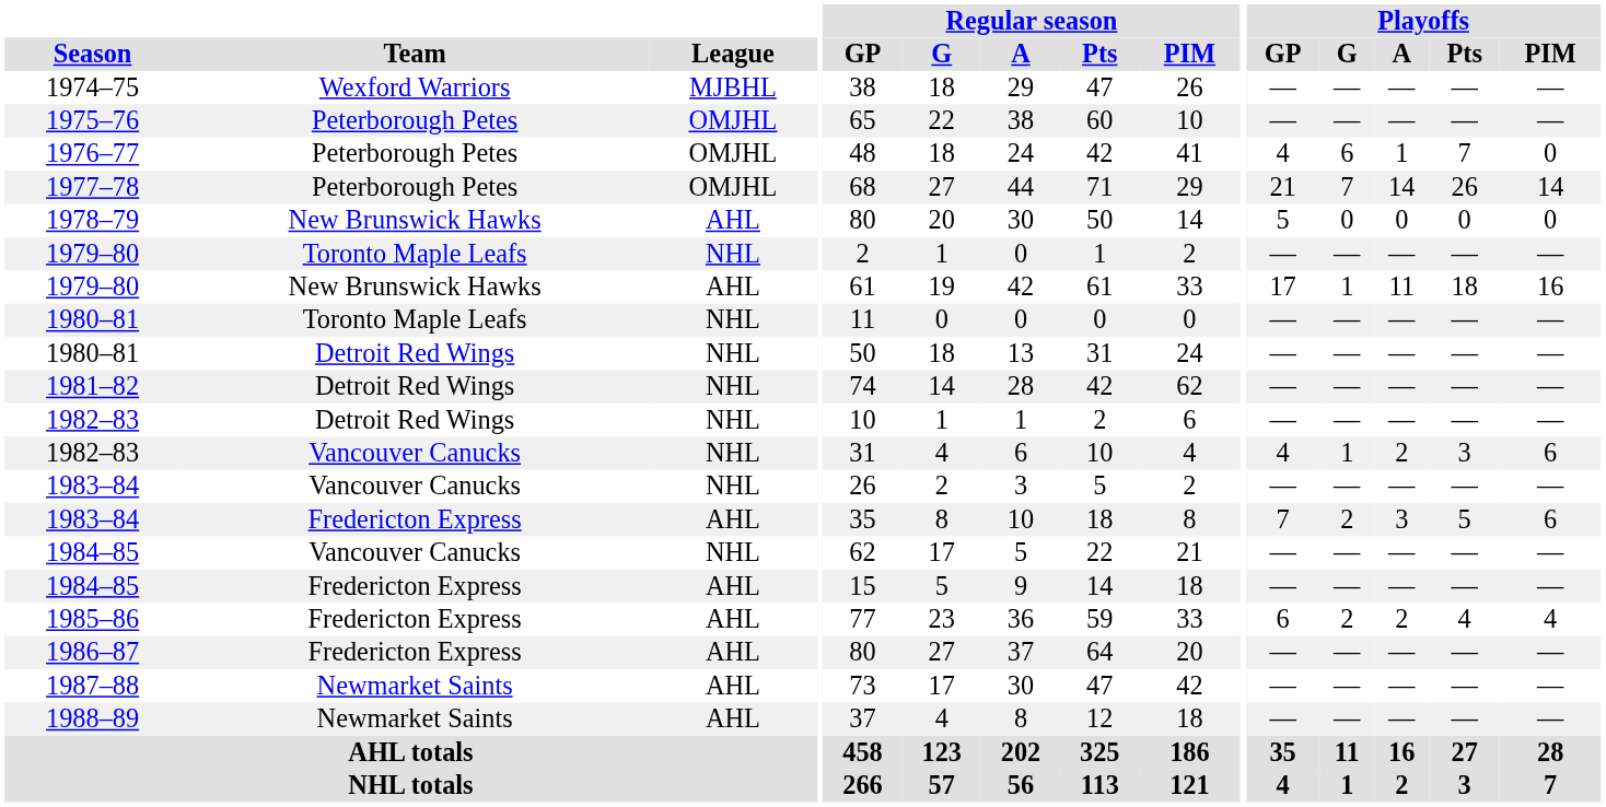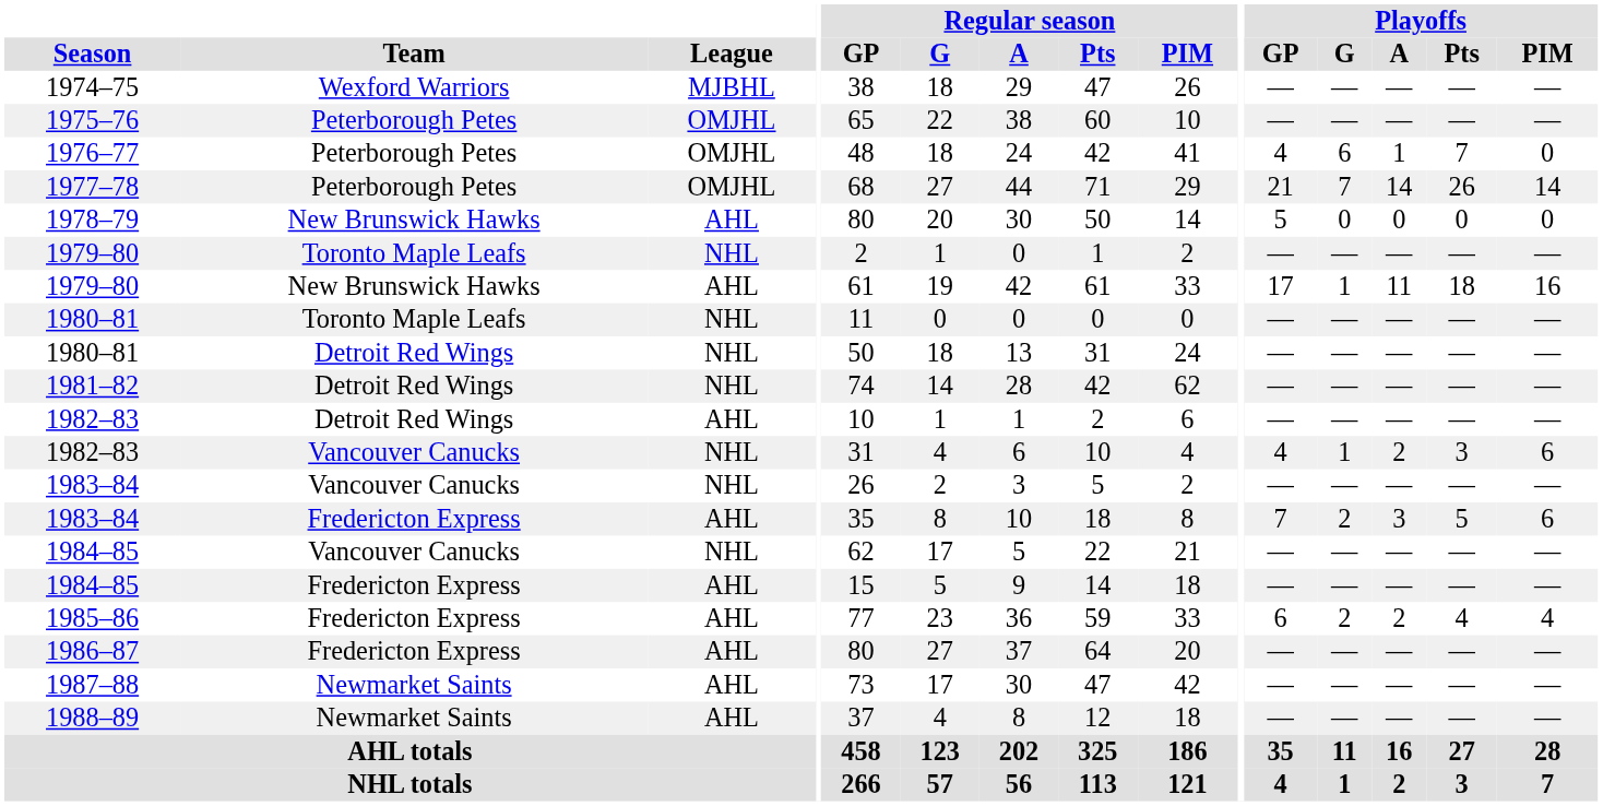1982–83 / Detroit Red Wings | League: NHL -> AHL
